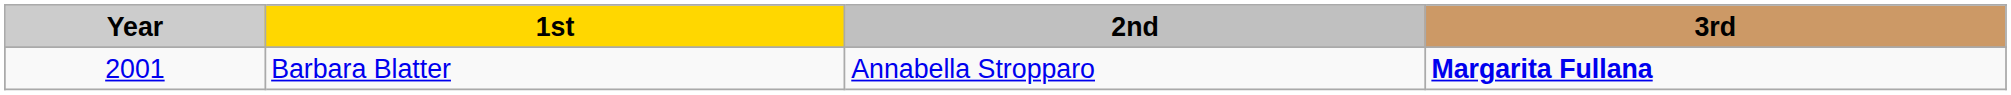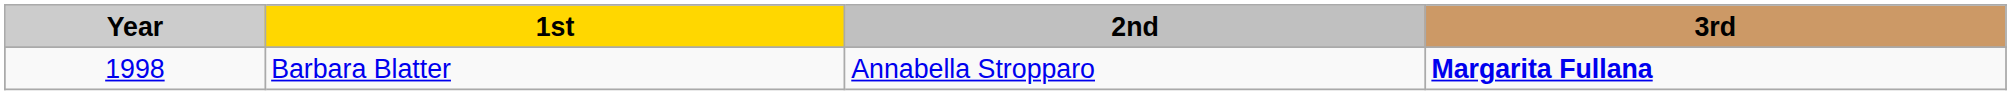Barbara Blatter | Year: 2001 -> 1998
